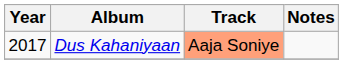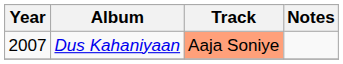Dus Kahaniyaan | Year: 2017 -> 2007
